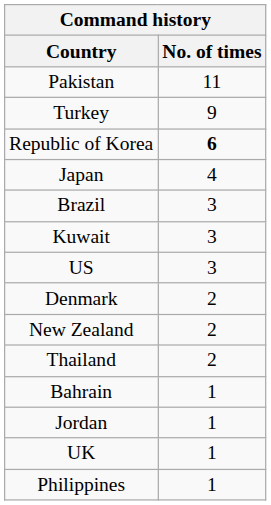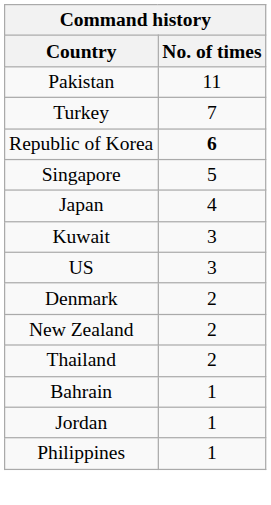Turkey | No. of times: 9 -> 7
+ row: Singapore | 5
- row: Brazil | 3
- row: UK | 1
